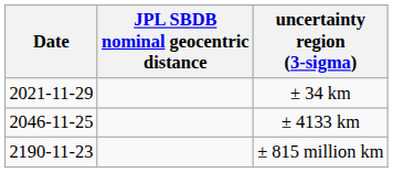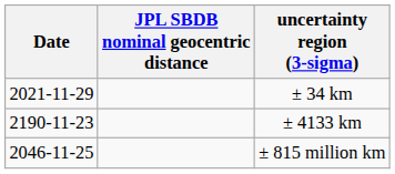± 4133 km | Date: 2046-11-25 -> 2190-11-23
± 815 million km | Date: 2190-11-23 -> 2046-11-25
